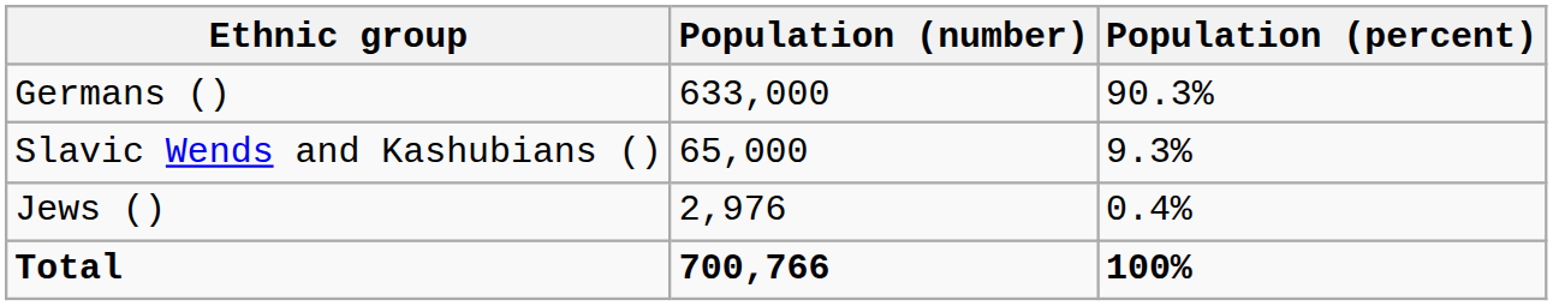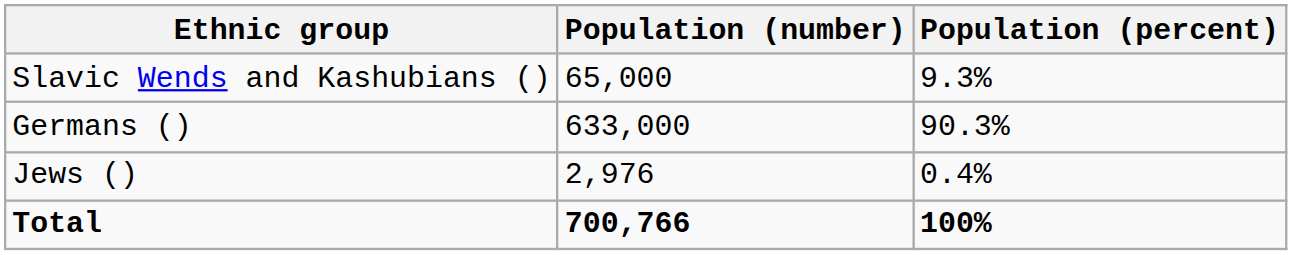rows swapped: Germans () <-> Slavic Wends and Kashubians ()
